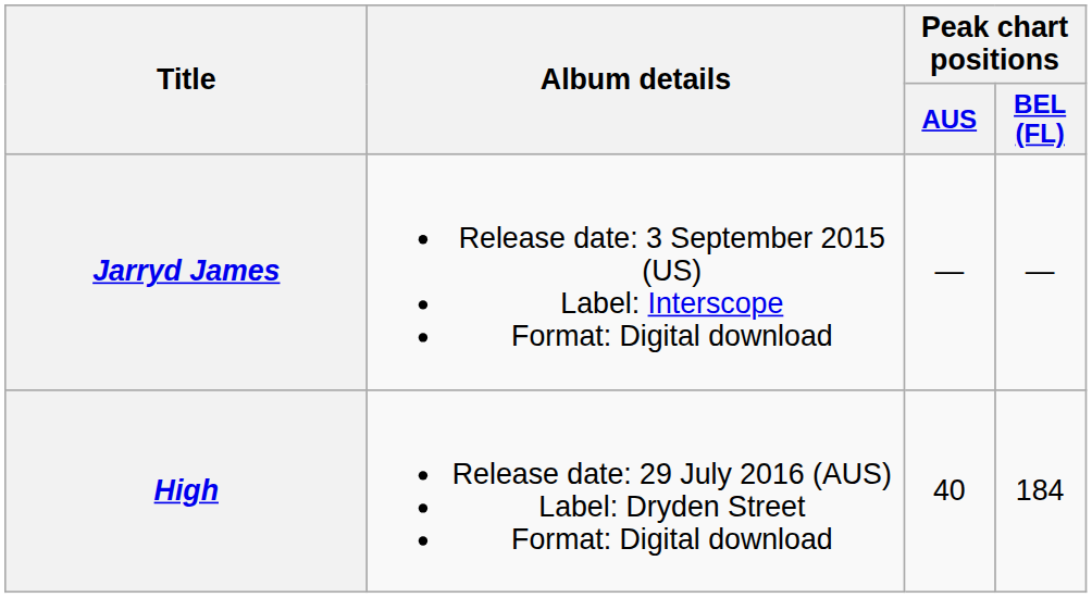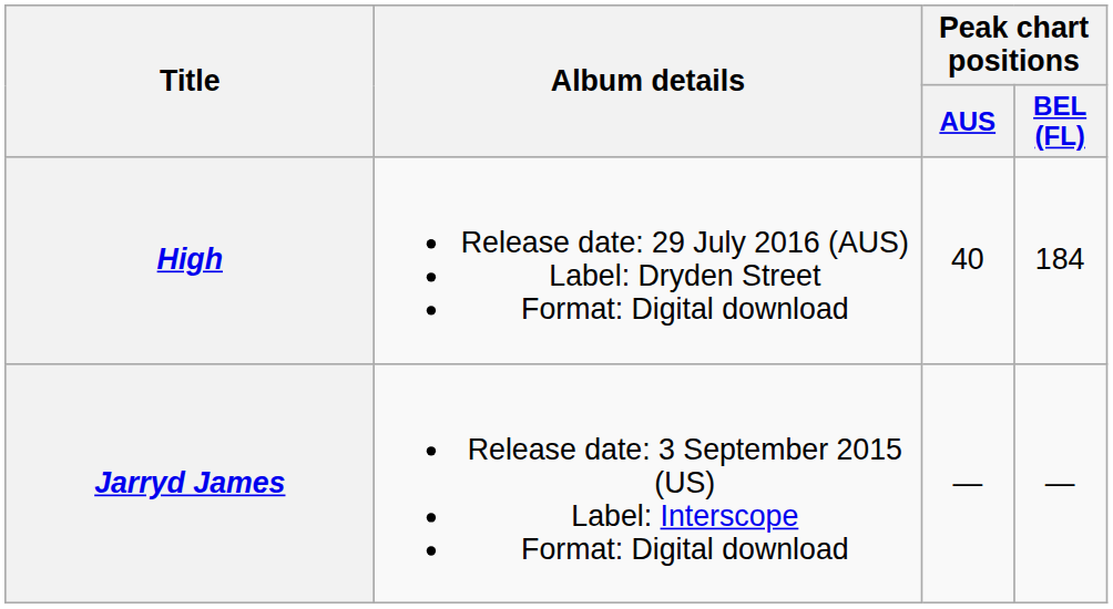rows swapped: Jarryd James <-> High
